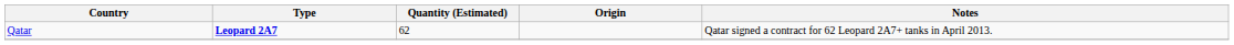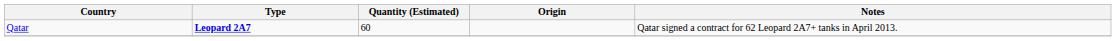Qatar | Quantity (Estimated): 62 -> 60
